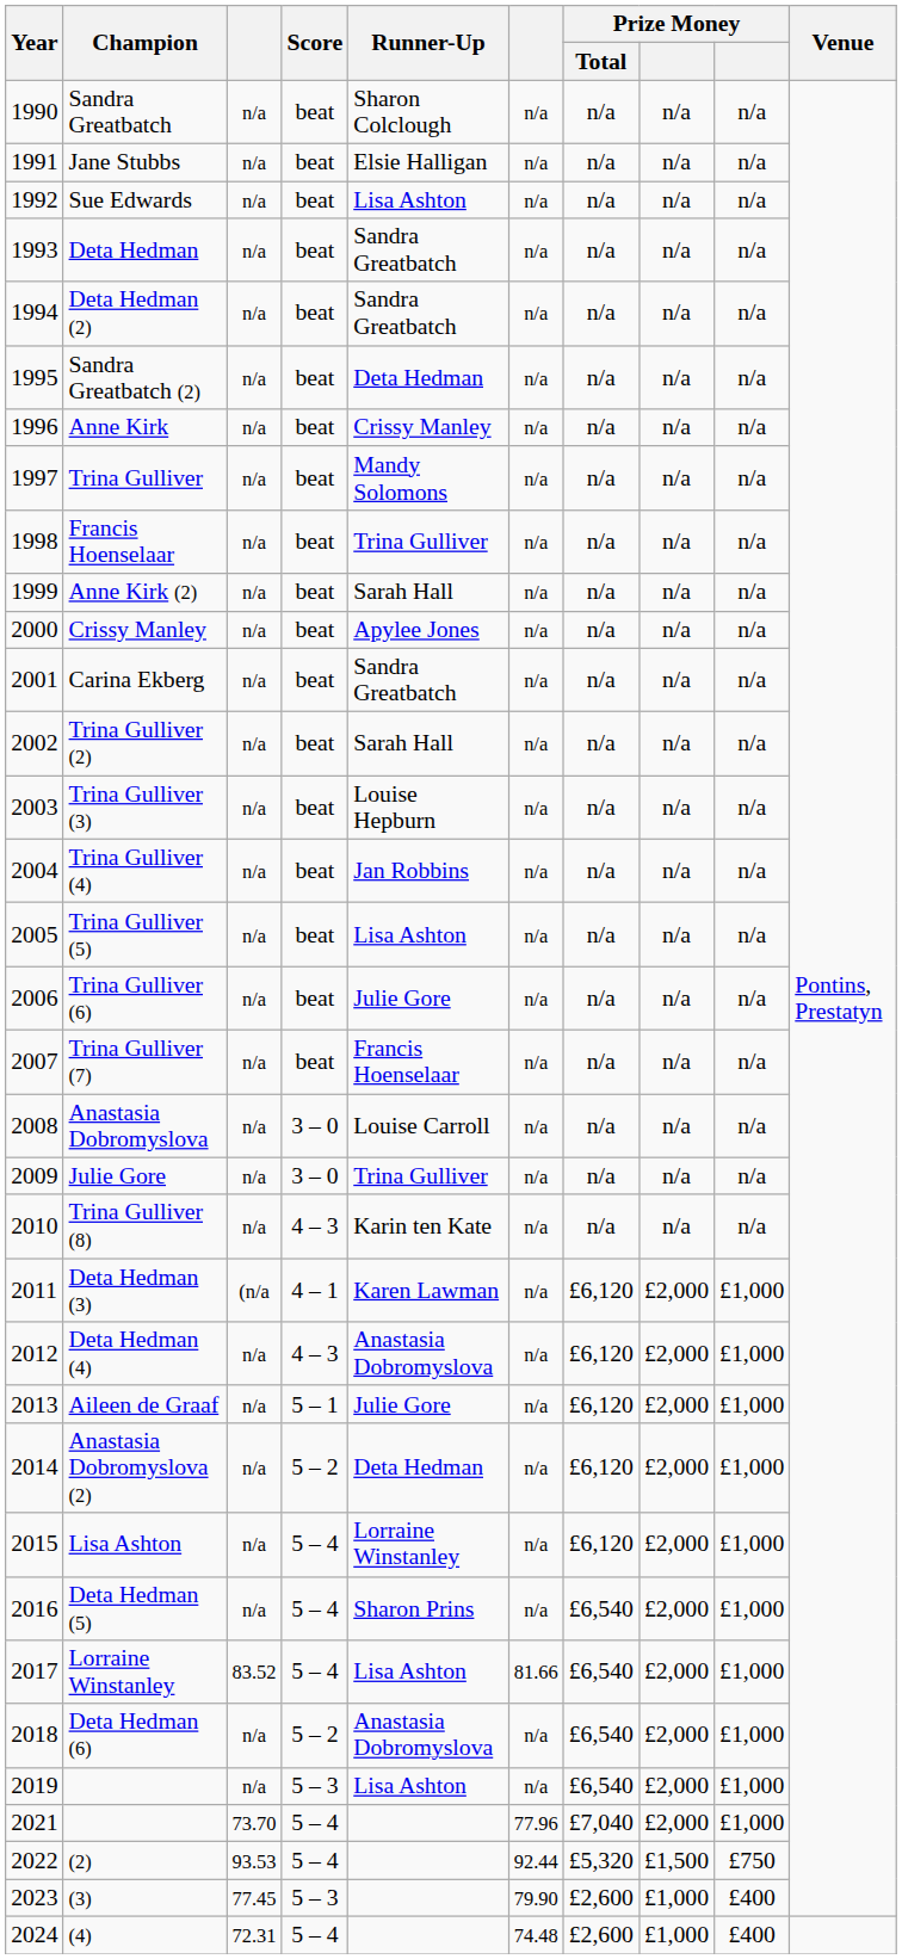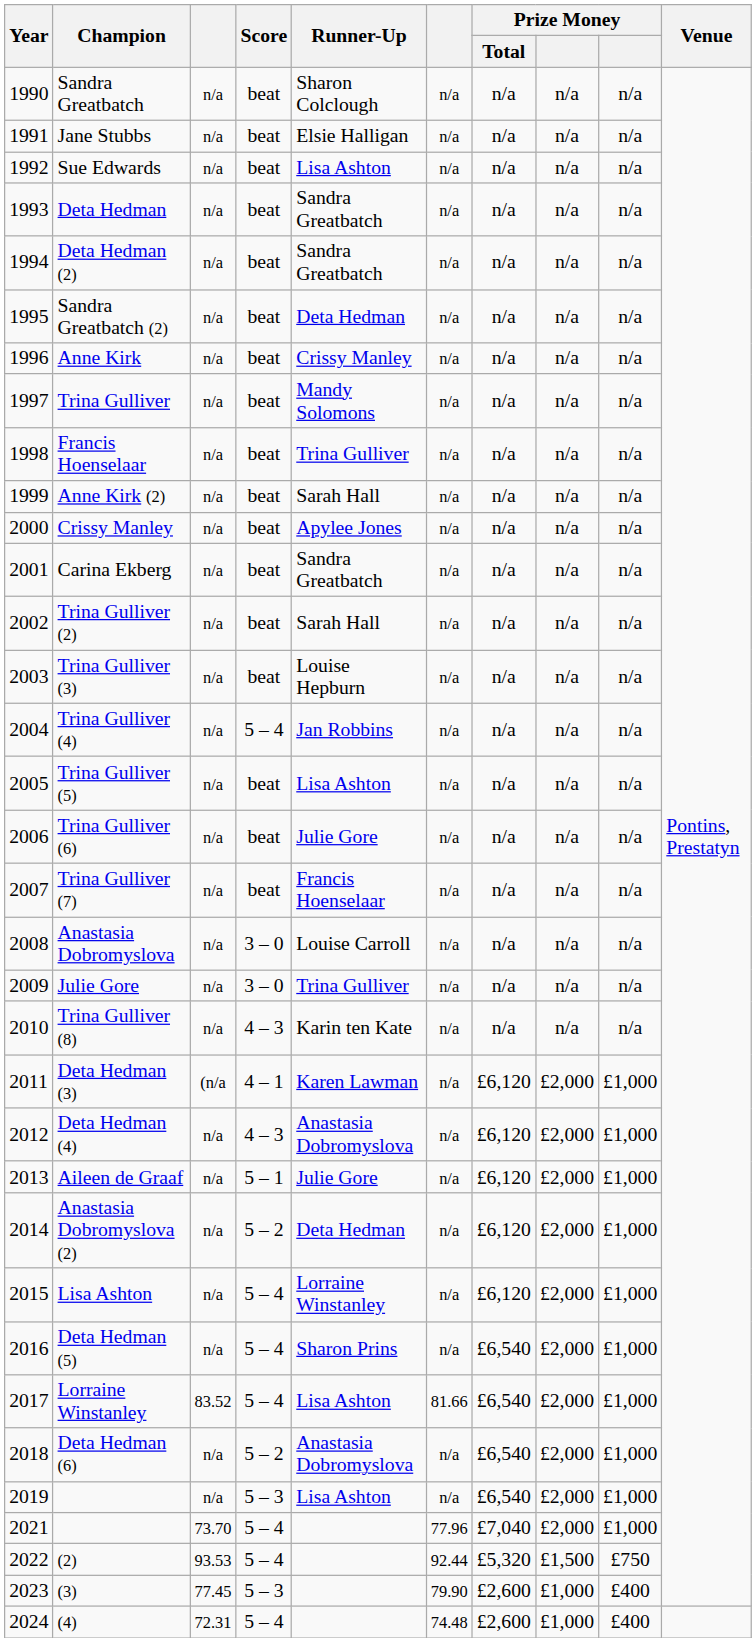Trina Gulliver (4) | Score: beat -> 5 – 4
